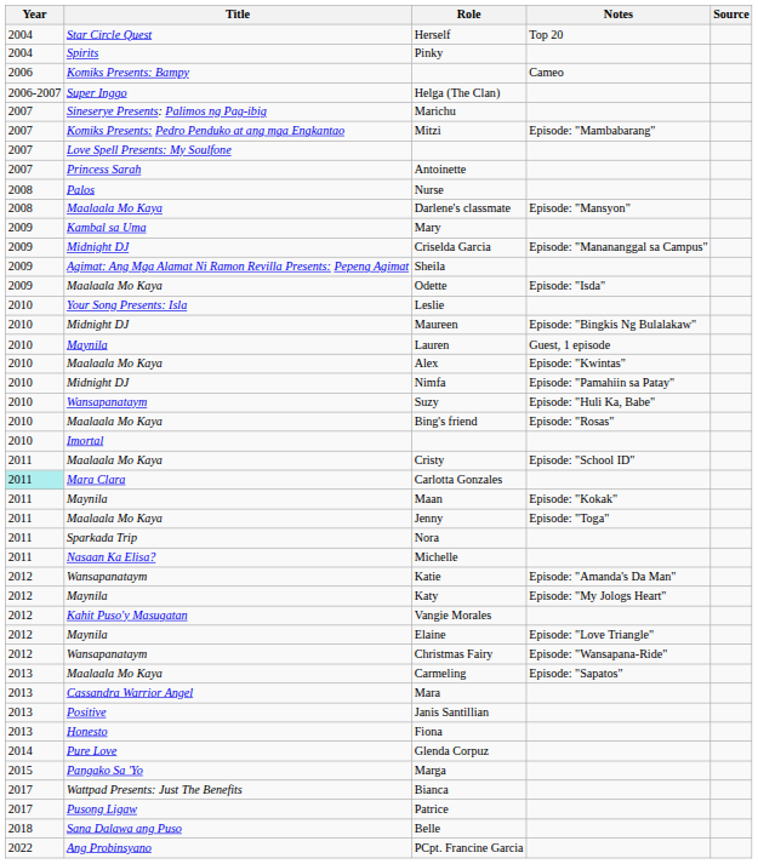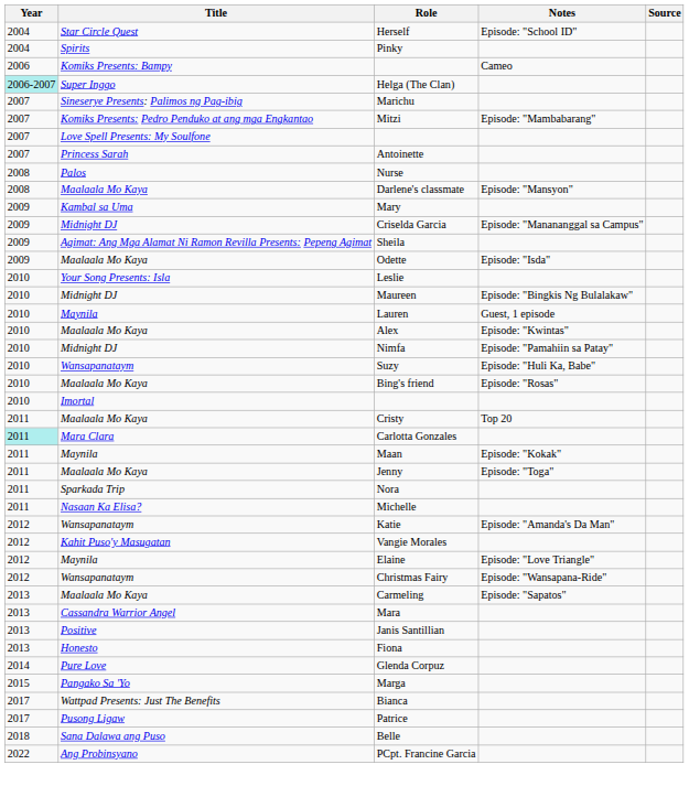Herself | Notes: Top 20 -> Episode: "School ID"
Helga (The Clan) | Year: no background -> paleturquoise background
Cristy | Notes: Episode: "School ID" -> Top 20
- row: 2012 | Maynila | Katy | Episode: "My Jologs Heart"
